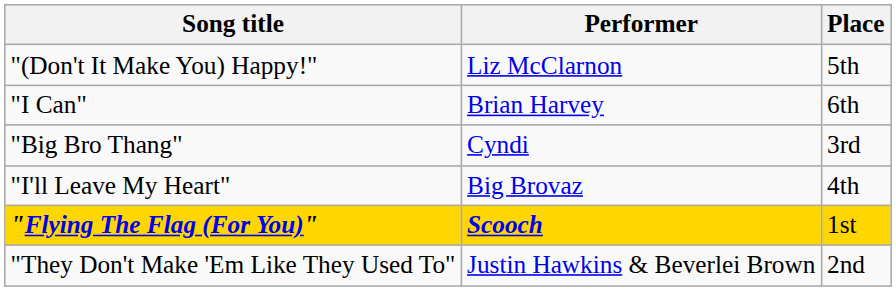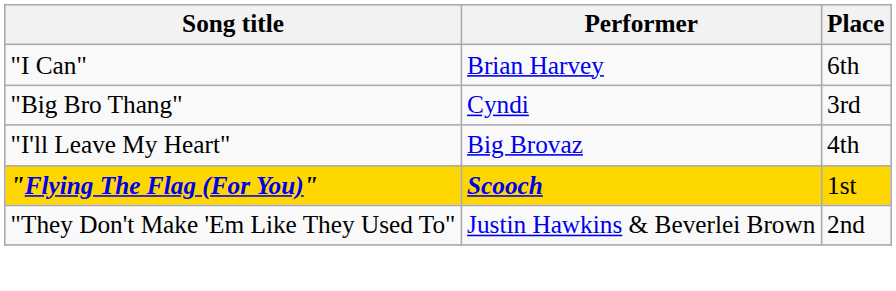- row: "(Don't It Make You) Happy!" | Liz McClarnon | 5th
